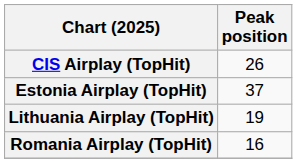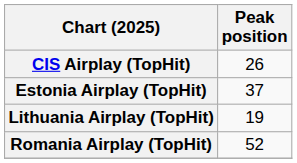Romania Airplay (TopHit) | Peak position: 16 -> 52
